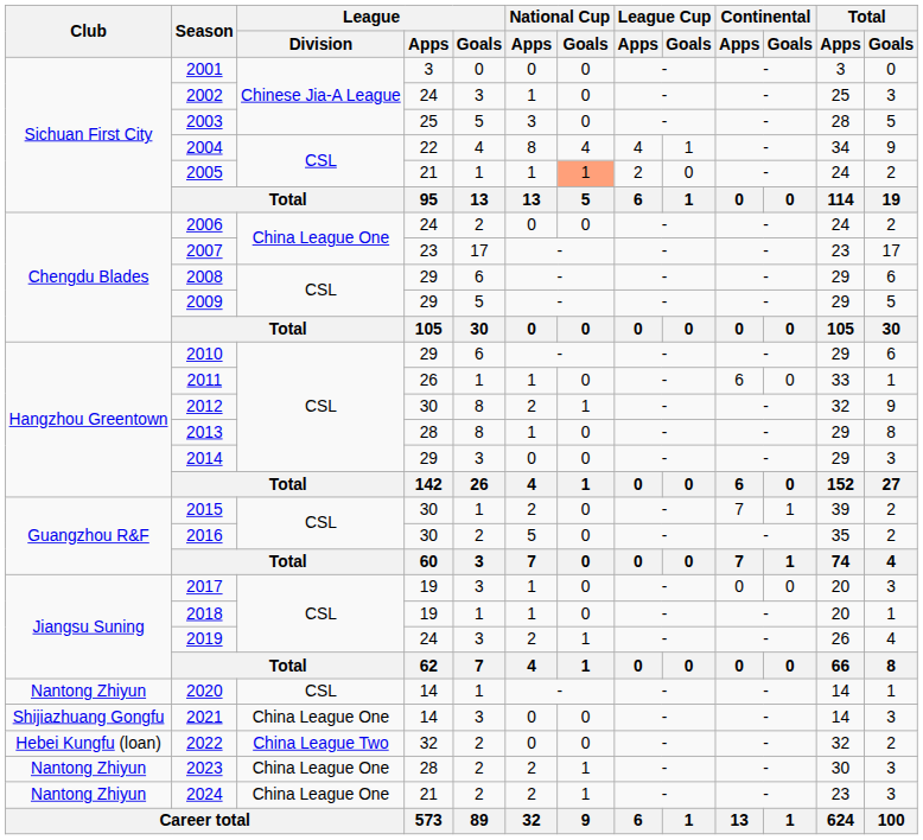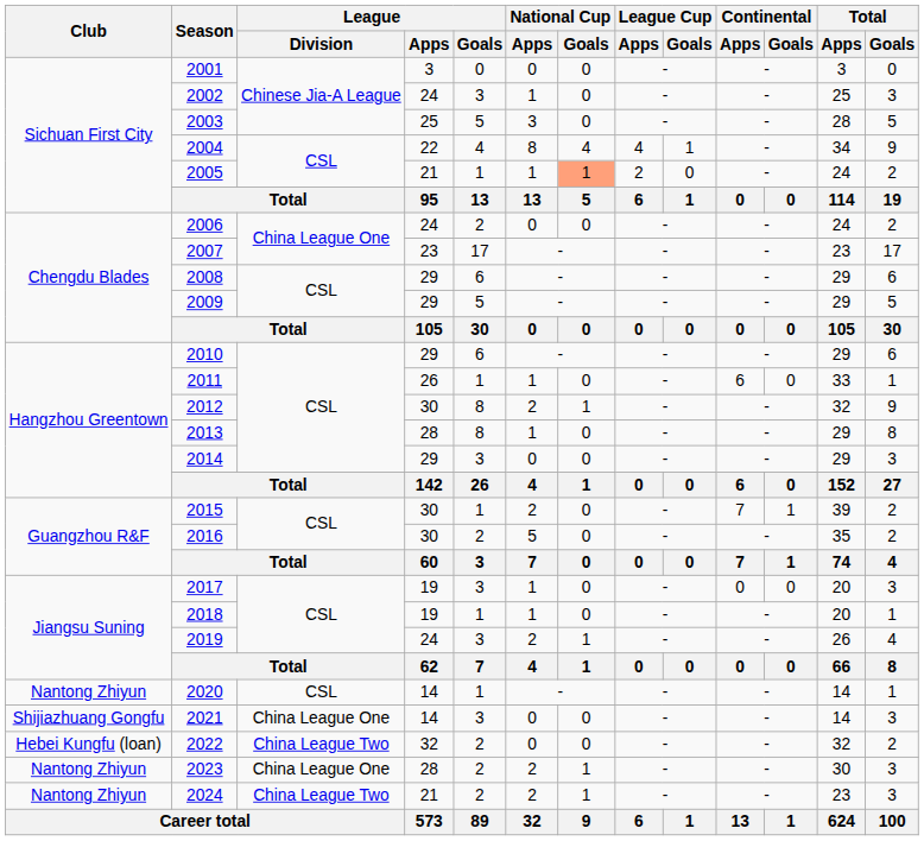2024 | League / Division: China League One -> China League Two
